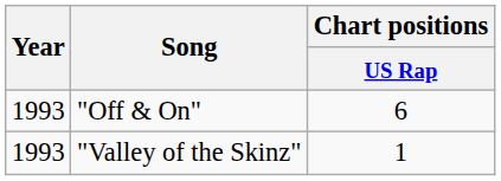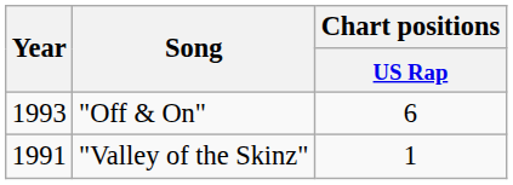"Valley of the Skinz" | Year: 1993 -> 1991
